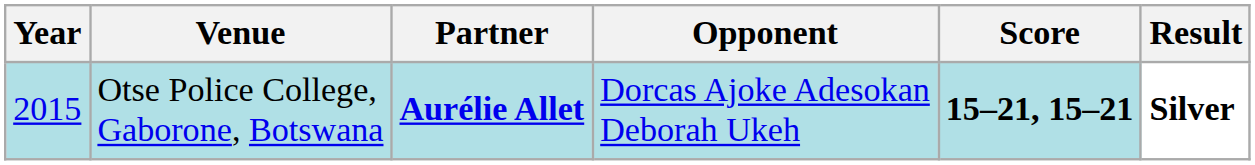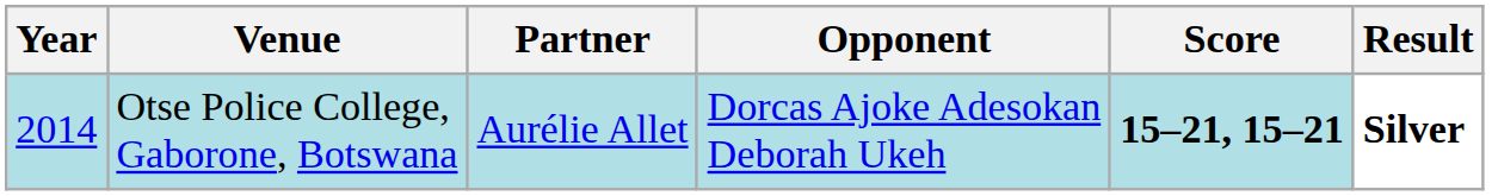Otse Police College, Gaborone, Botswana | Year: 2015 -> 2014
Otse Police College, Gaborone, Botswana | Partner: bold -> normal
